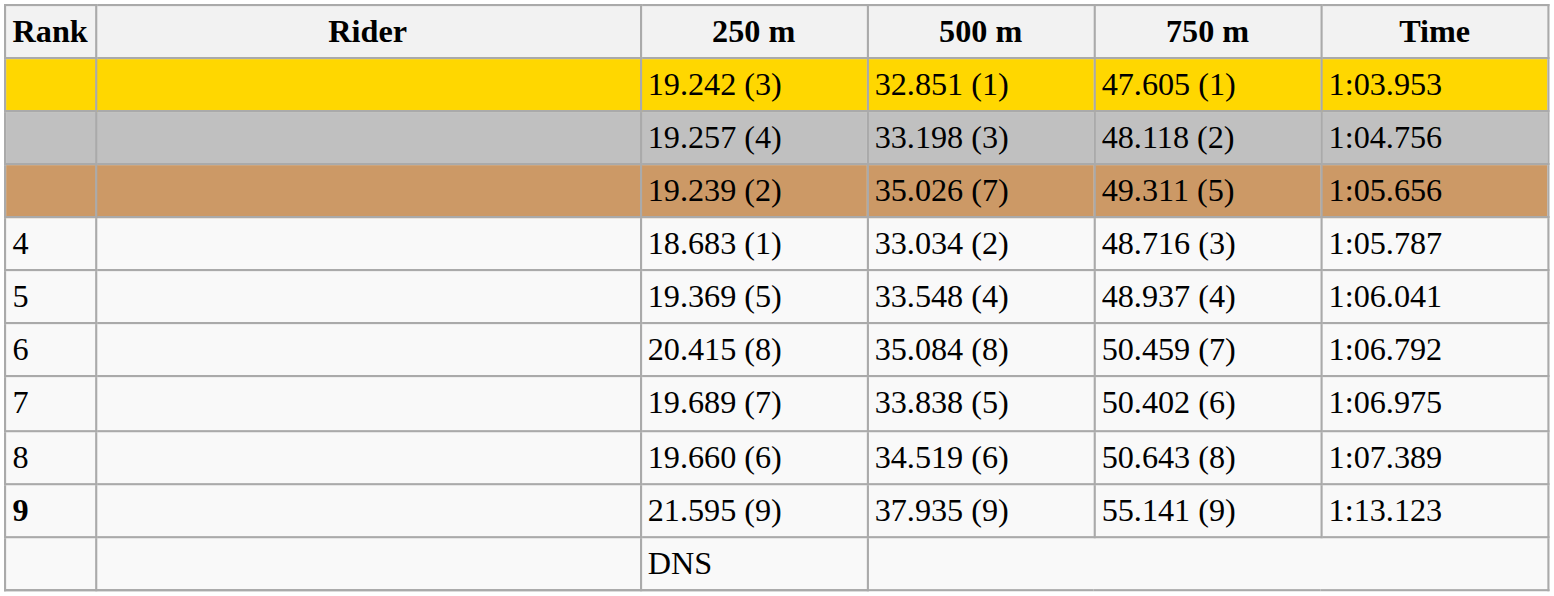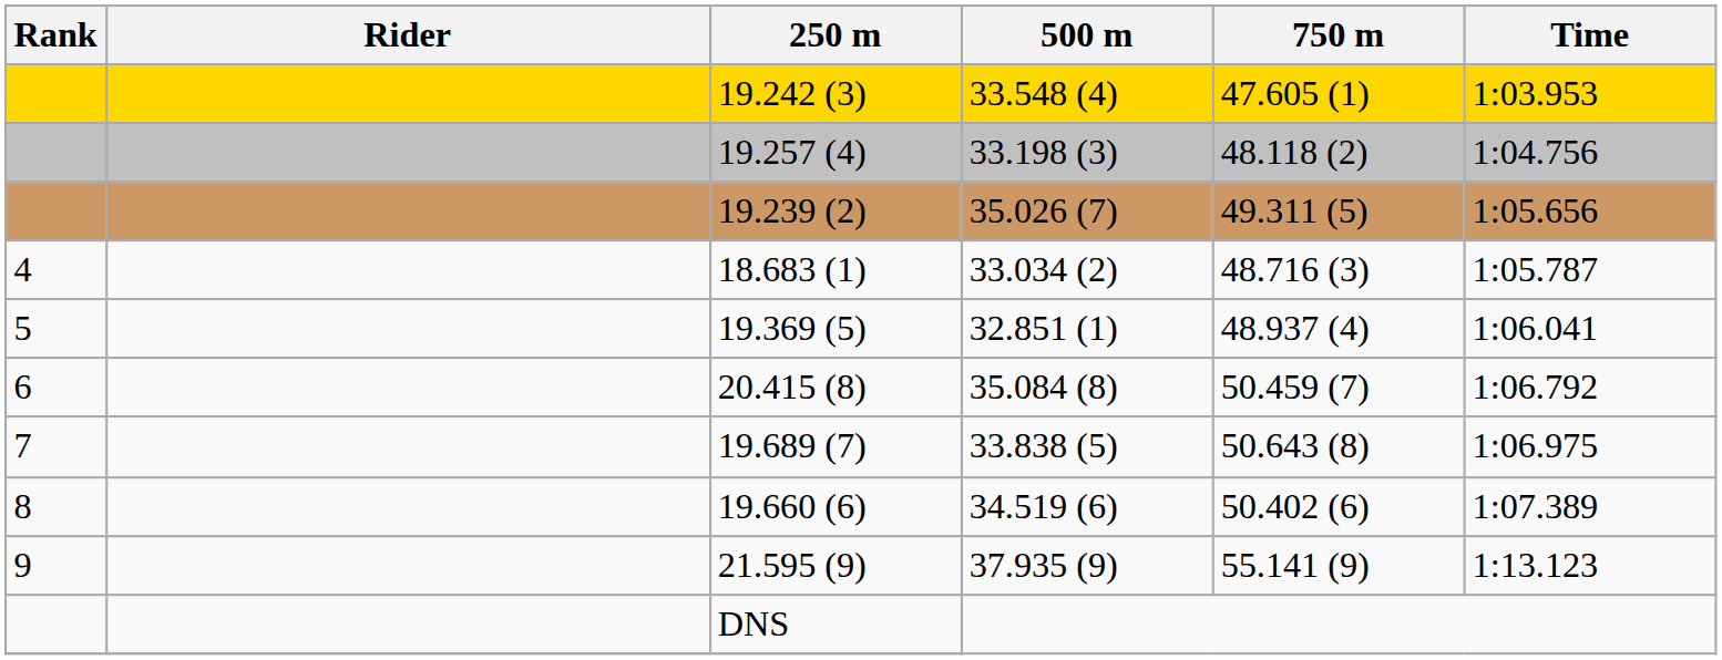19.242 (3) | 500 m: 32.851 (1) -> 33.548 (4)
19.369 (5) | 500 m: 33.548 (4) -> 32.851 (1)
19.689 (7) | 750 m: 50.402 (6) -> 50.643 (8)
19.660 (6) | 750 m: 50.643 (8) -> 50.402 (6)
21.595 (9) | Rank: bold -> normal
